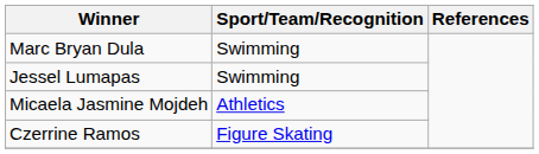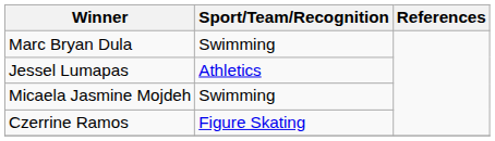Jessel Lumapas | Sport/Team/Recognition: Swimming -> Athletics
Micaela Jasmine Mojdeh | Sport/Team/Recognition: Athletics -> Swimming
